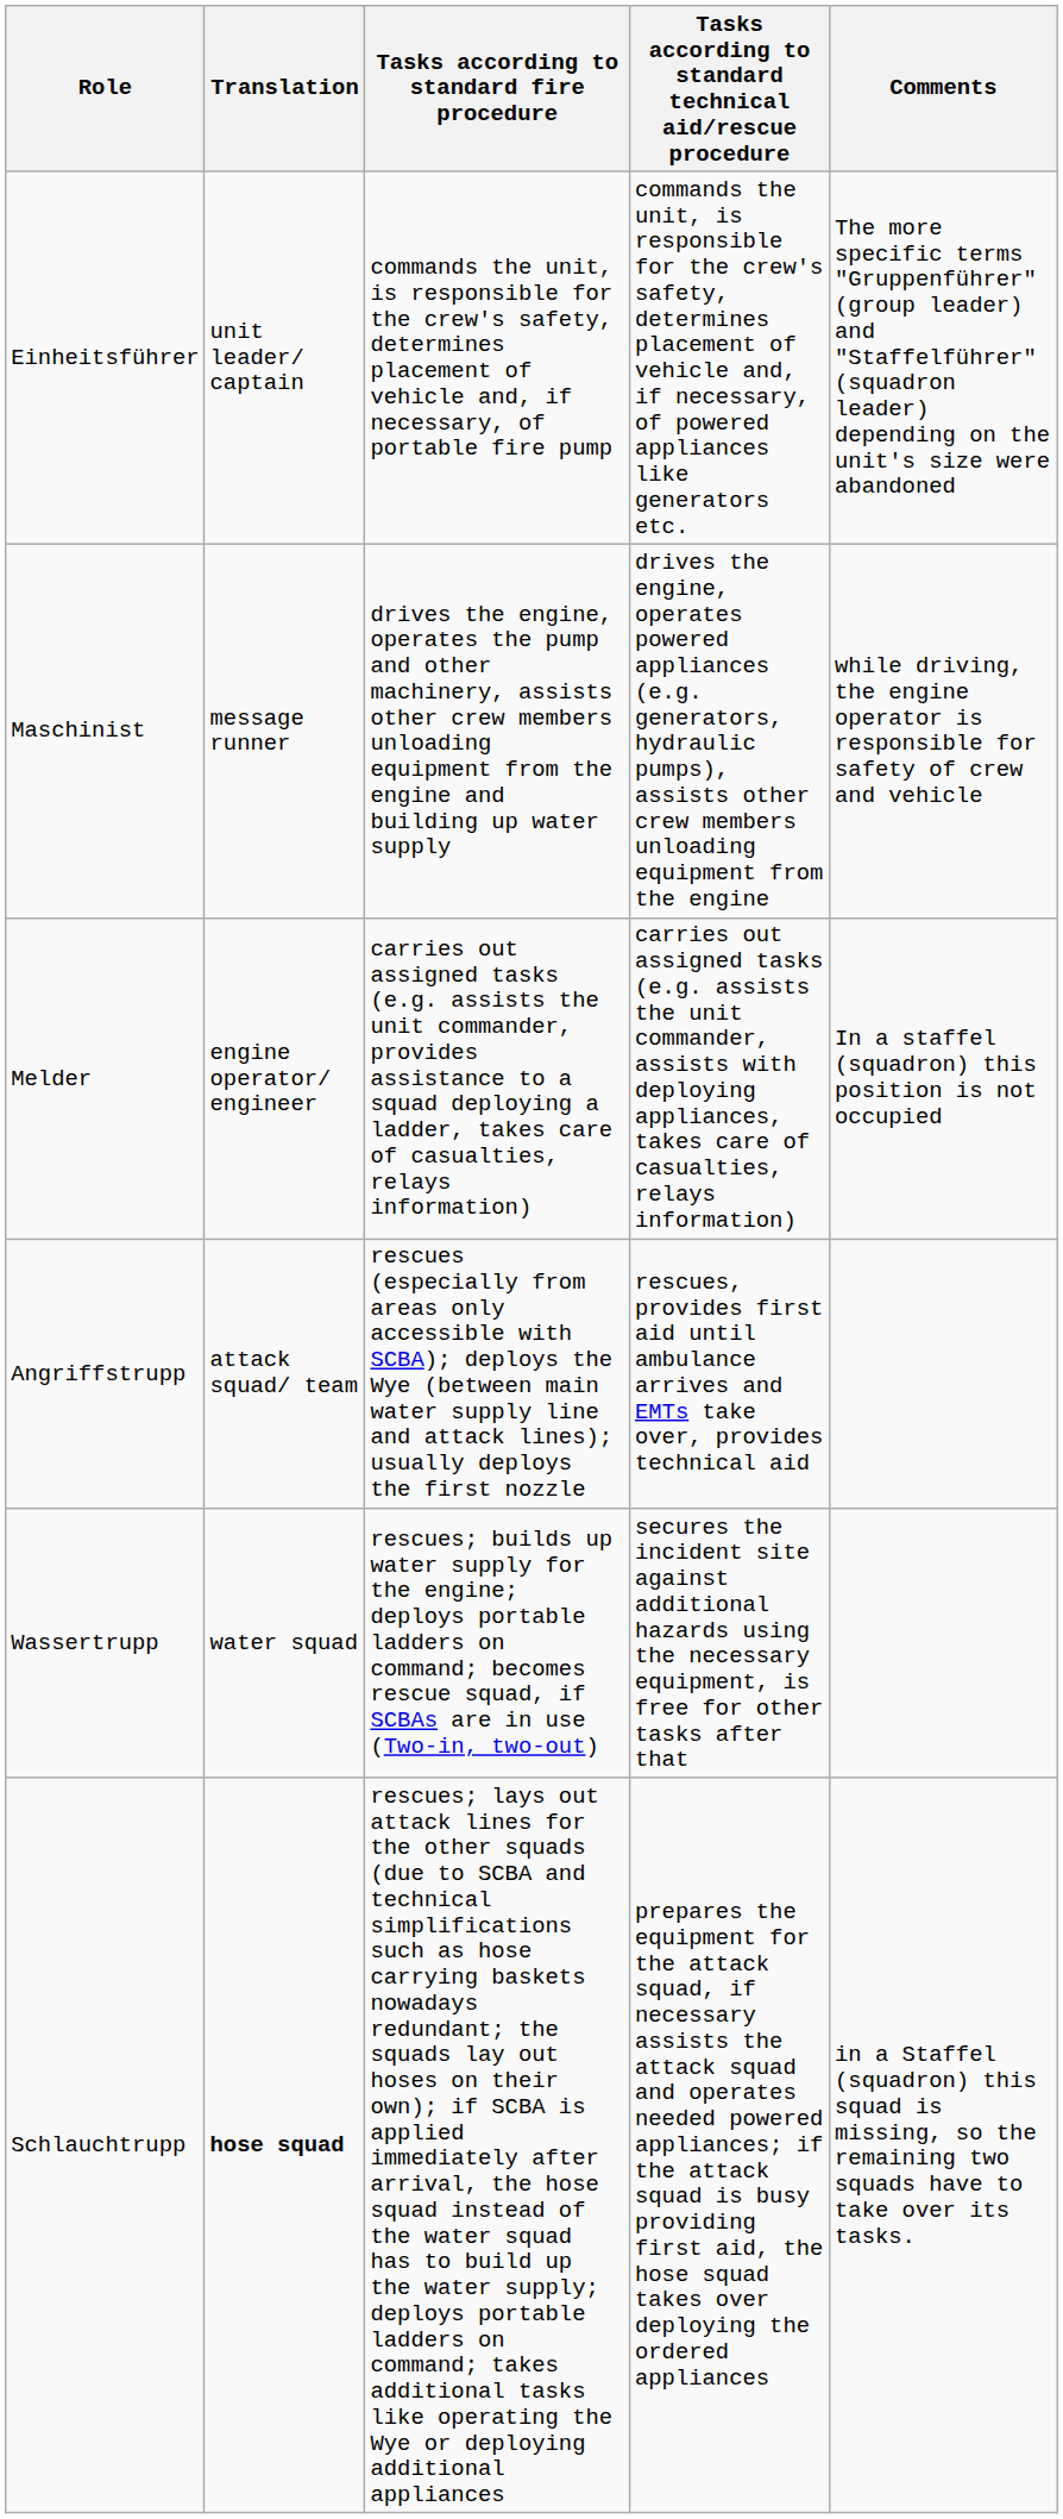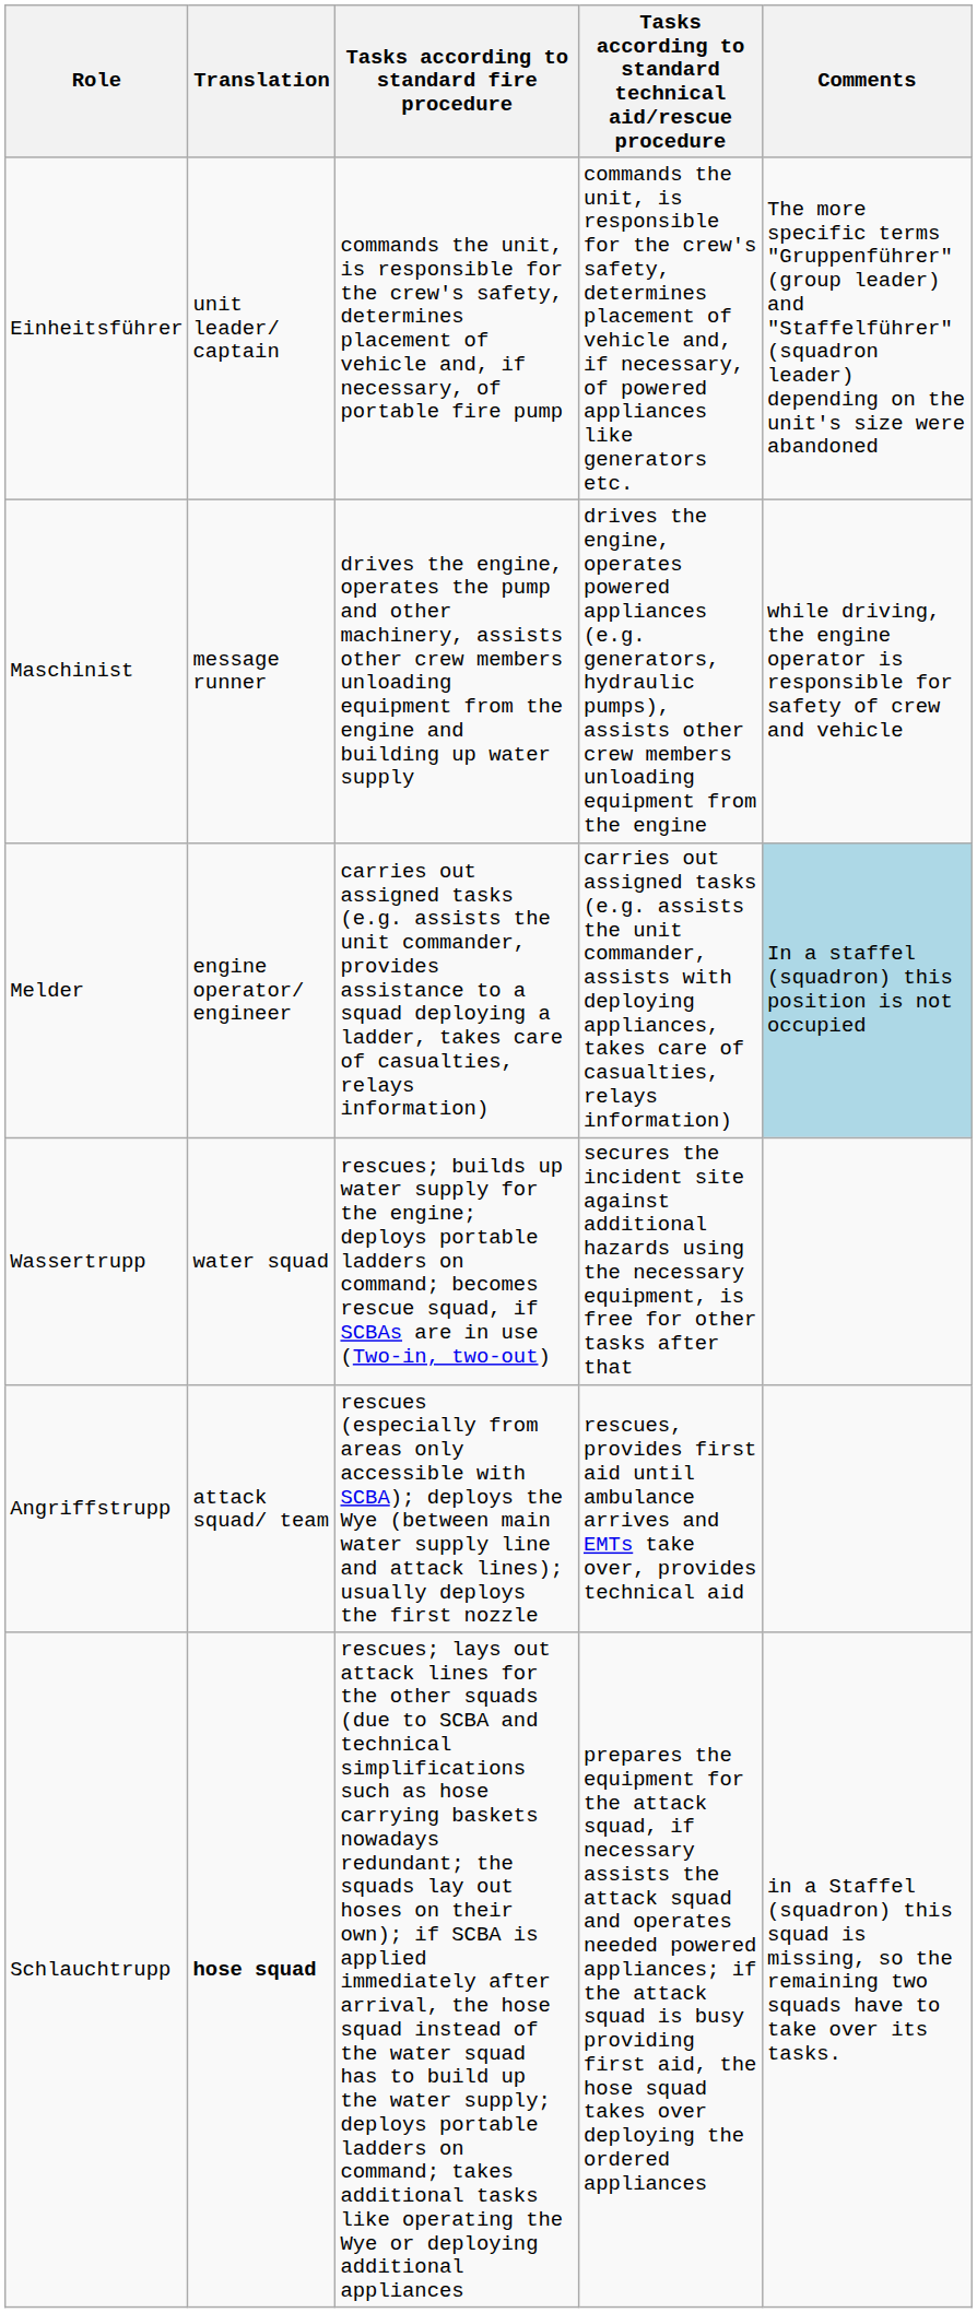Melder | Comments: no background -> lightblue background
rows swapped: Angriffstrupp <-> Wassertrupp
